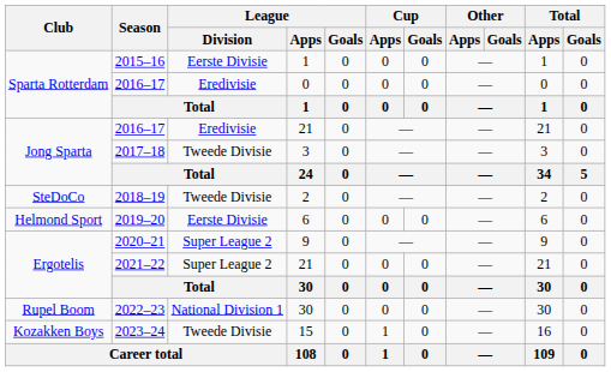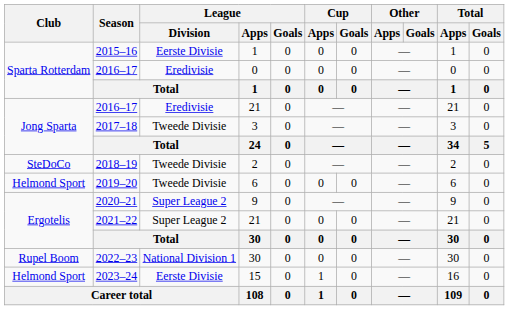2019–20 | League / Division: Eerste Divisie -> Tweede Divisie
2023–24 | Club: Kozakken Boys -> Helmond Sport
2023–24 | League / Division: Tweede Divisie -> Eerste Divisie
